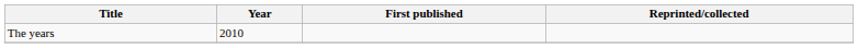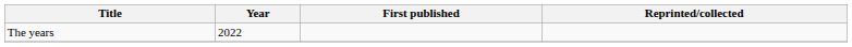The years | Year: 2010 -> 2022
